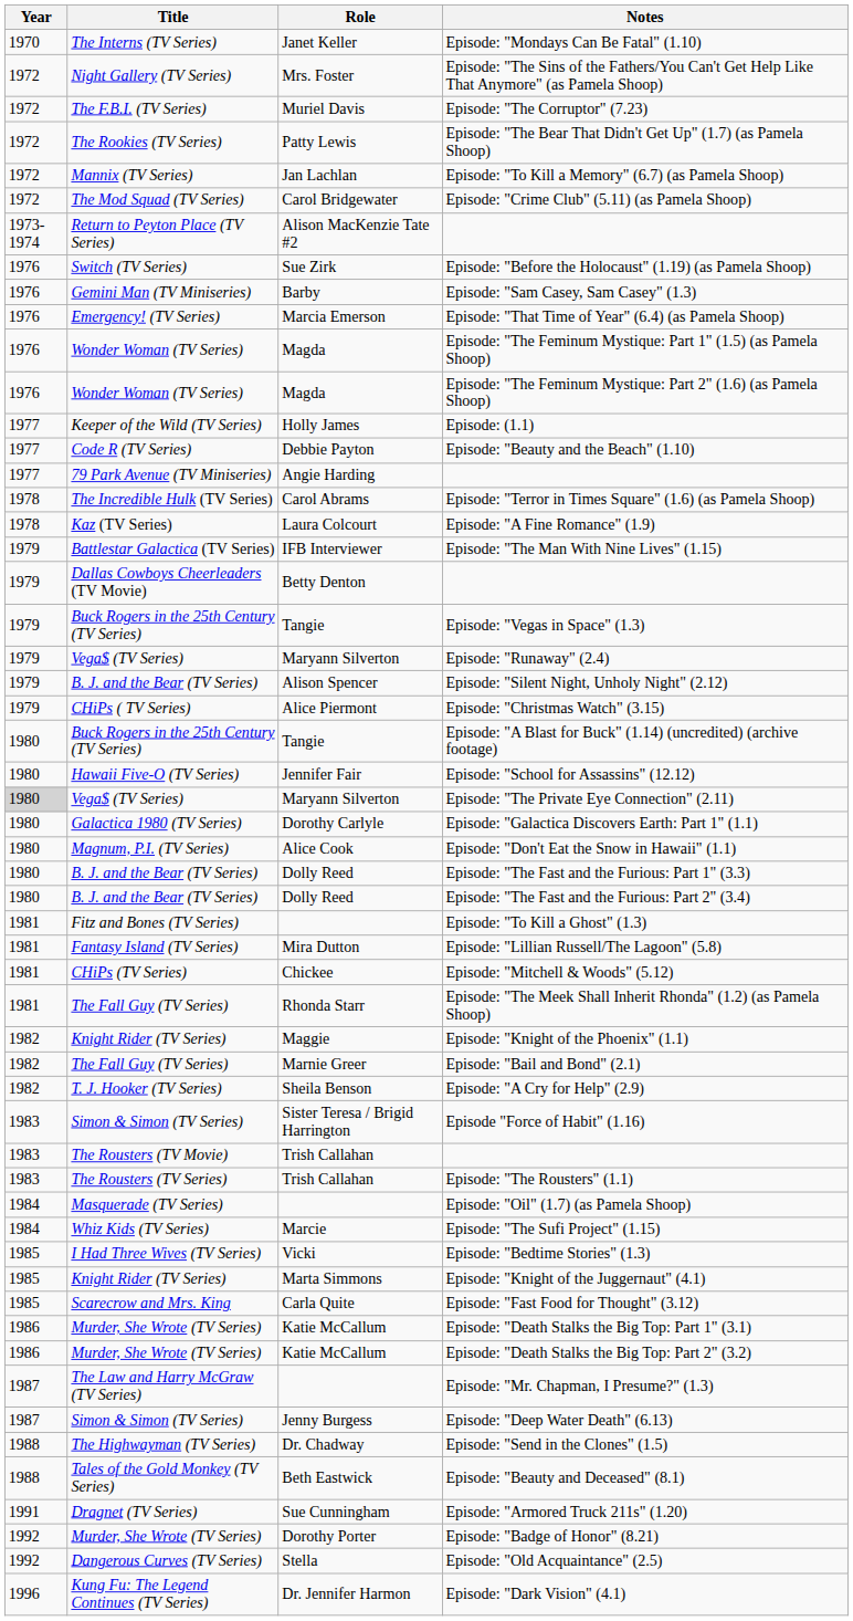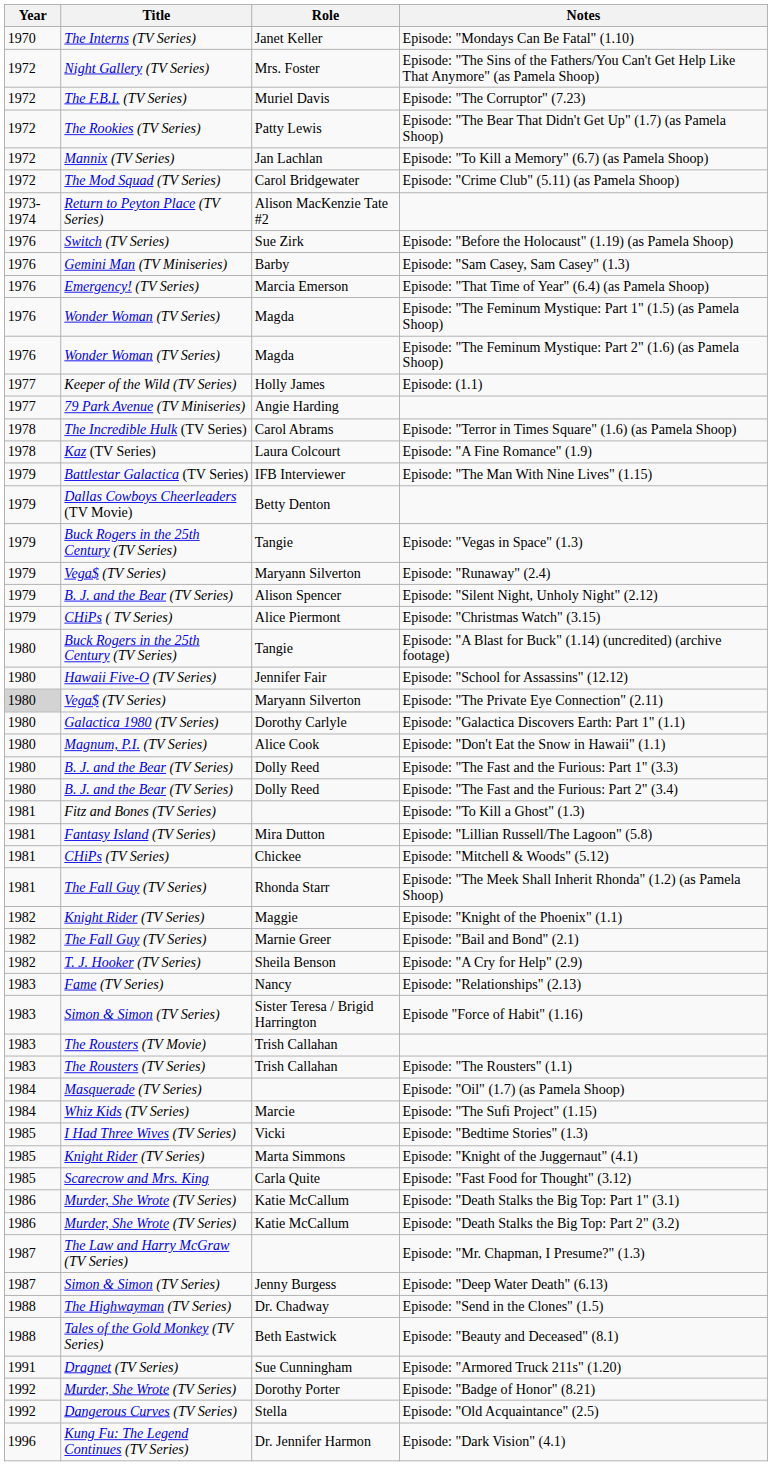- row: 1977 | Code R (TV Series) | Debbie Payton | Episode: "Beauty and the Beach" (1.10)
+ row: 1983 | Fame (TV Series) | Nancy | Episode: "Relationships" (2.13)
